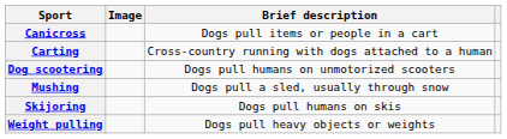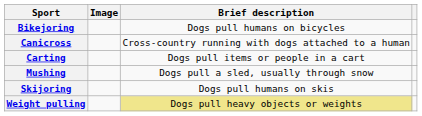+ row: Bikejoring | Dogs pull humans on bicycles
Canicross | Brief description: Dogs pull items or people in a cart -> Cross-country running with dogs attached to a human
Carting | Brief description: Cross-country running with dogs attached to a human -> Dogs pull items or people in a cart
- row: Dog scootering | Dogs pull humans on unmotorized scooters
Weight pulling | Brief description: no background -> khaki background
